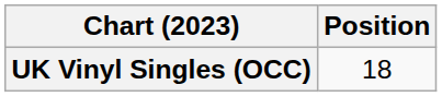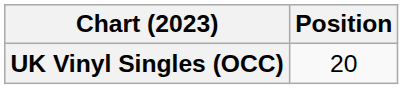UK Vinyl Singles (OCC) | Position: 18 -> 20
